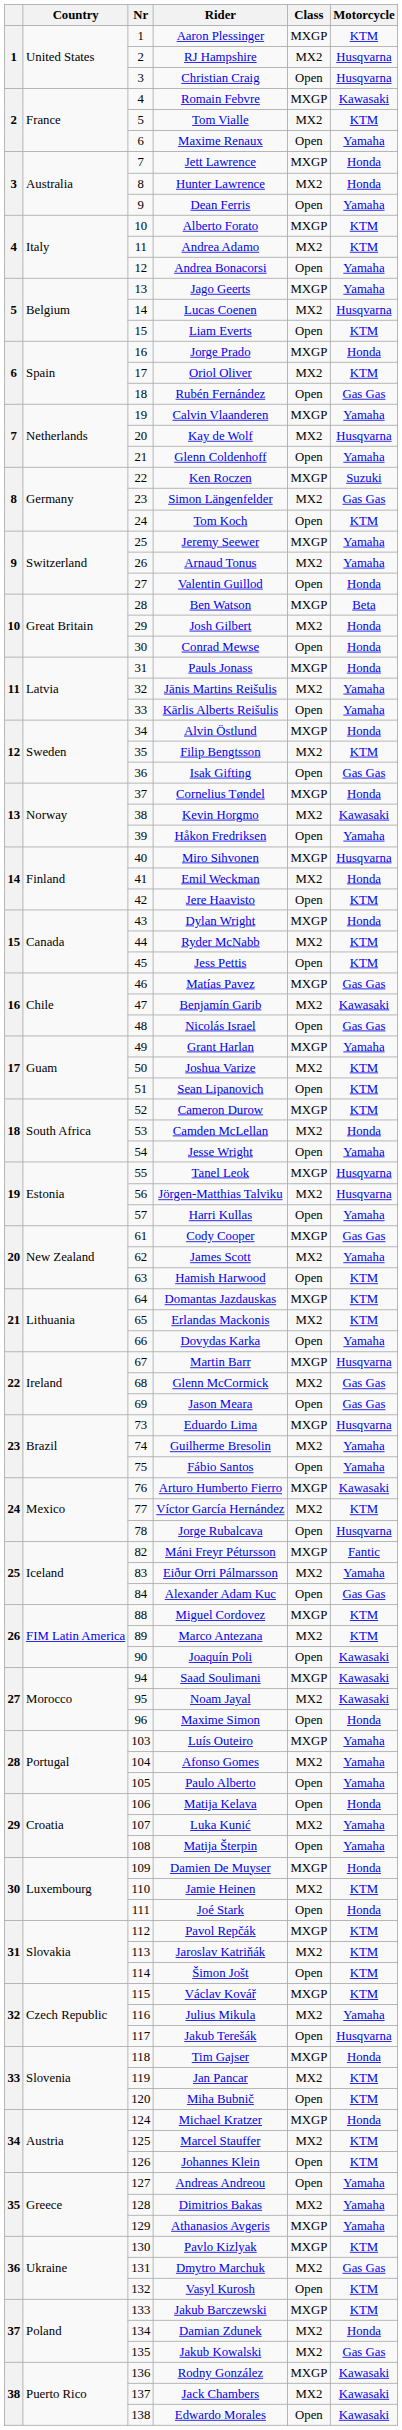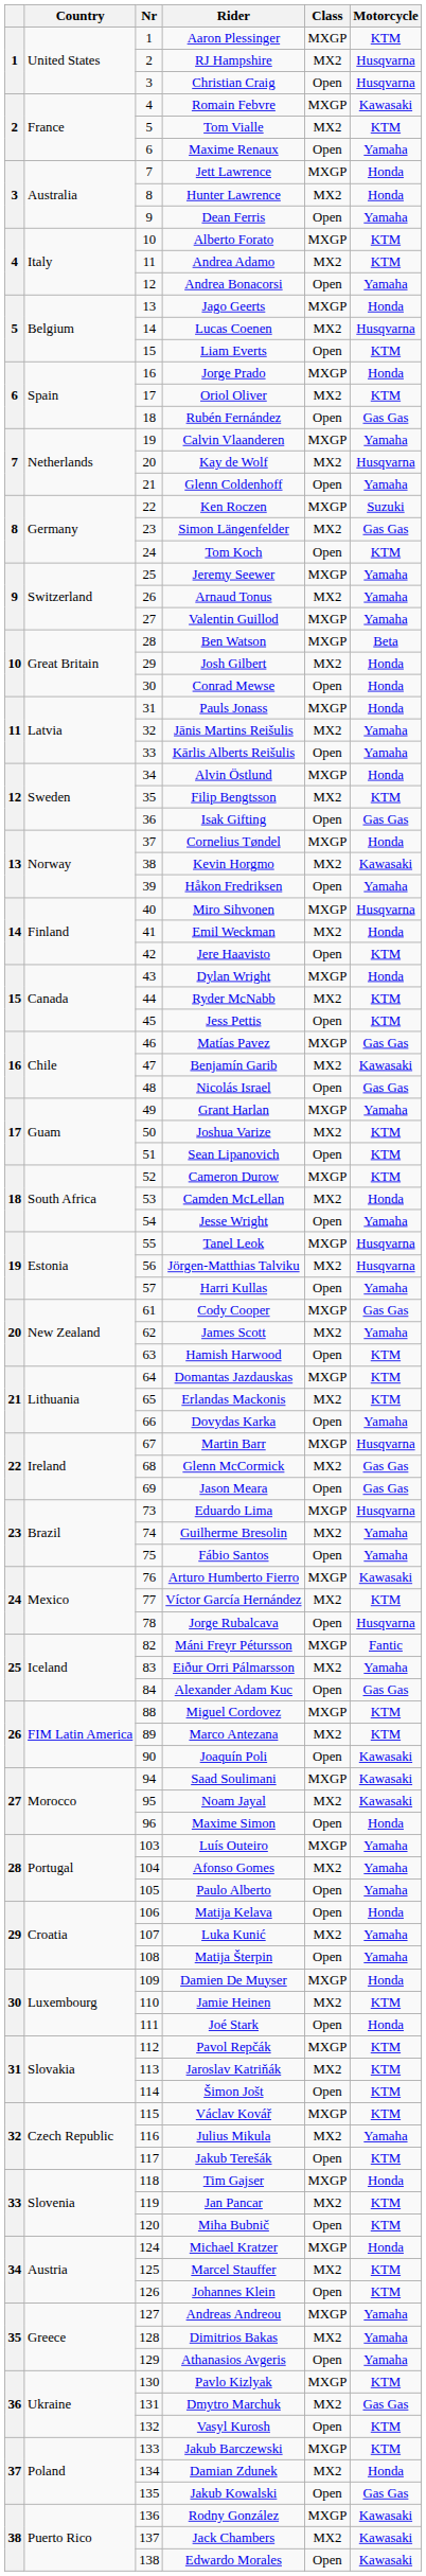Jago Geerts | Motorcycle: Yamaha -> Honda
Valentin Guillod | Class: Open -> MXGP
Valentin Guillod | Motorcycle: Honda -> Yamaha
Jakub Terešák | Motorcycle: Husqvarna -> KTM
Andreas Andreou | Class: Open -> MXGP
Athanasios Avgeris | Class: MXGP -> Open
Jakub Kowalski | Class: MX2 -> Open
